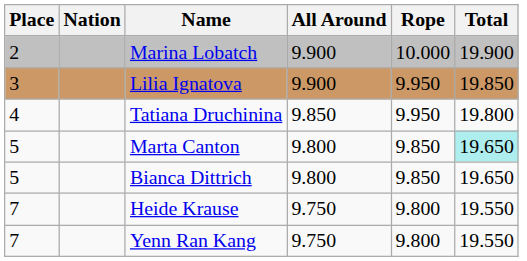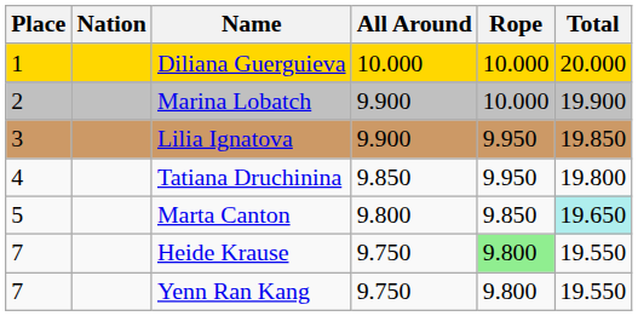+ row: 1 | Diliana Guerguieva | 10.000 | 10.000 | 20.000
- row: 5 | Bianca Dittrich | 9.800 | 9.850 | 19.650
Heide Krause | Rope: no background -> lightgreen background
